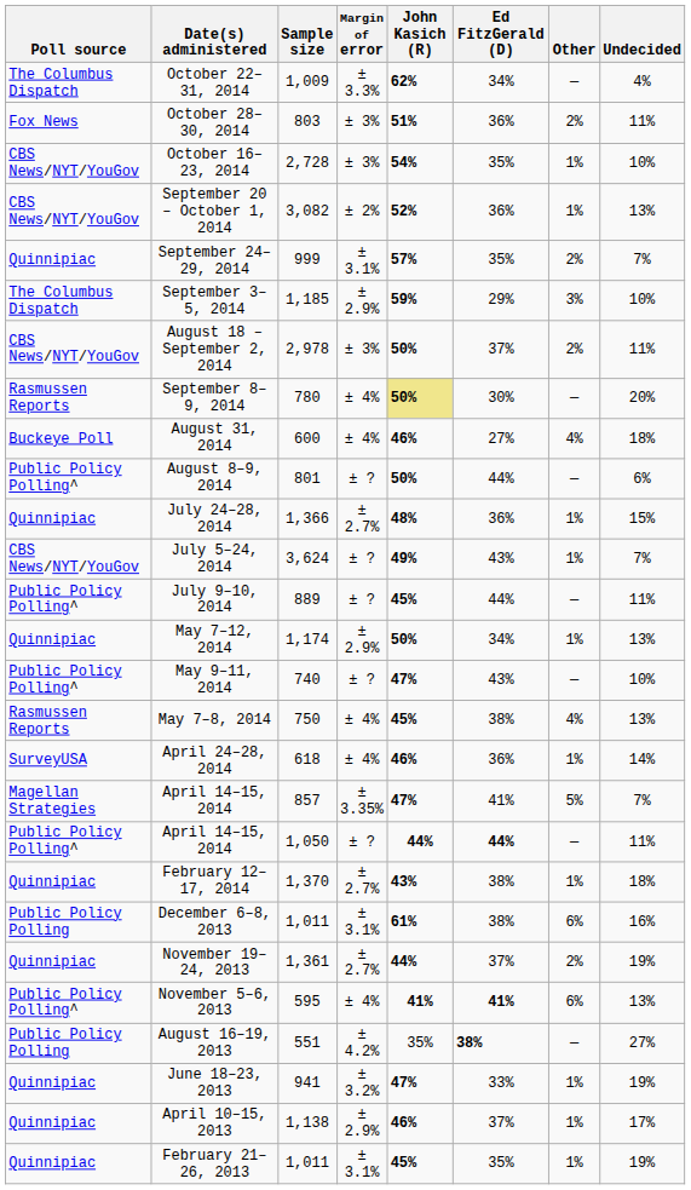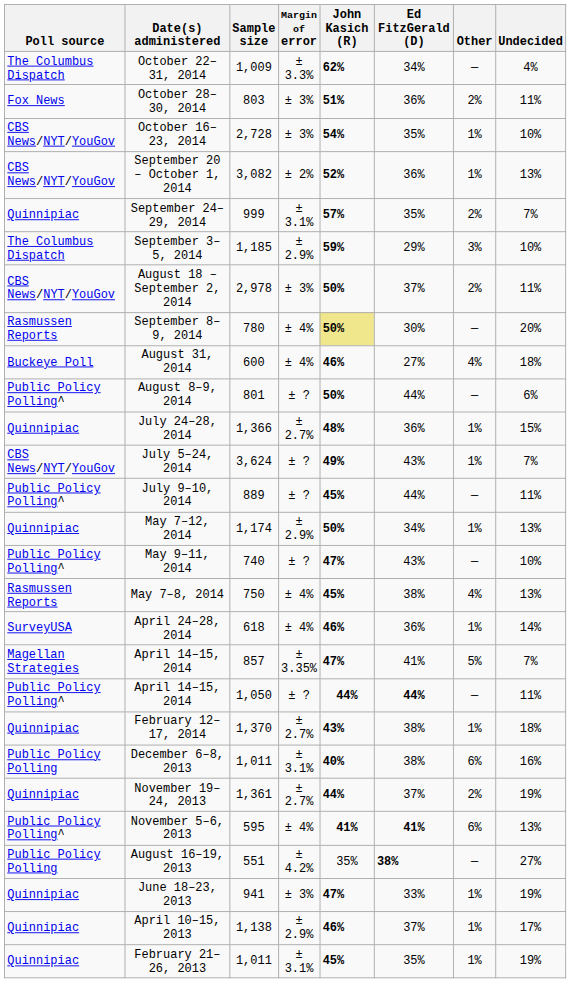December 6–8, 2013 | John Kasich (R): 61% -> 40%
June 18–23, 2013 | Margin of error: ± 3.2% -> ± 3%
